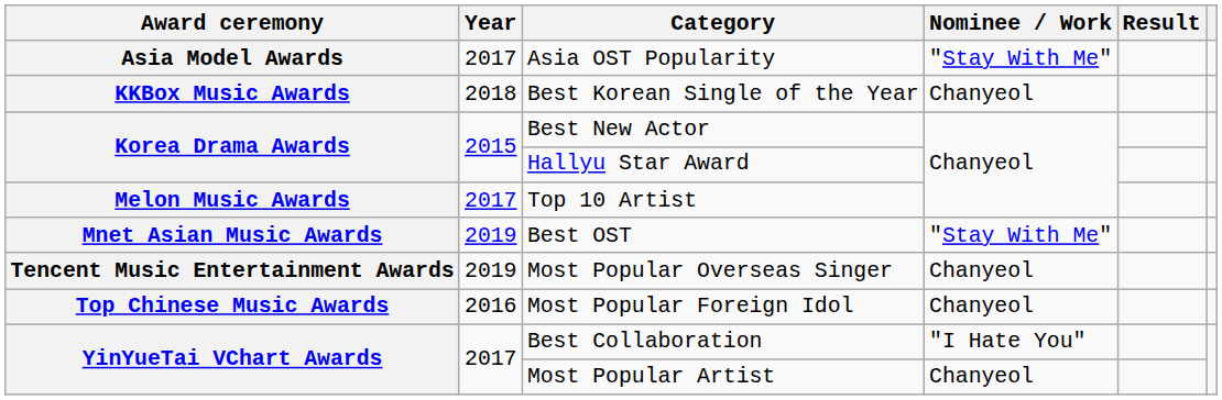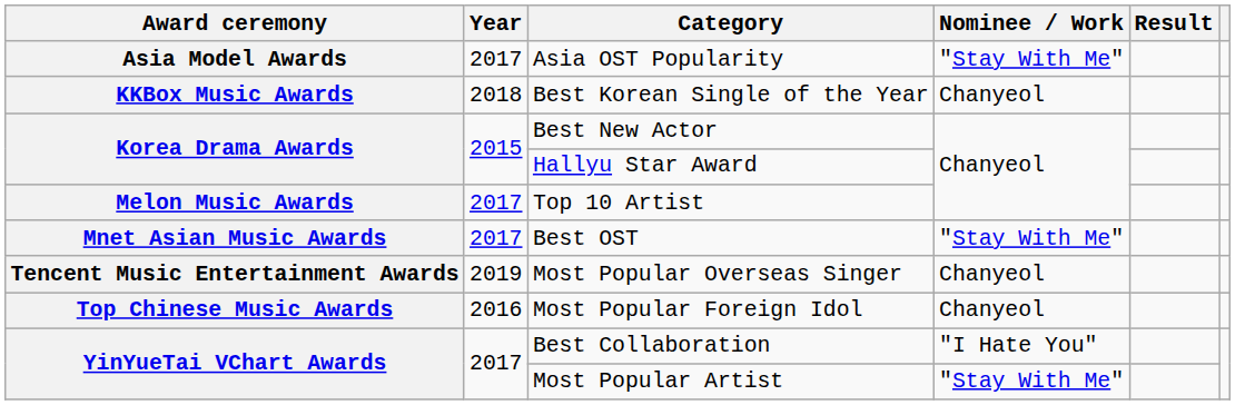Best OST | Year: 2019 -> 2017
Most Popular Artist | Nominee / Work: Chanyeol -> "Stay With Me"
